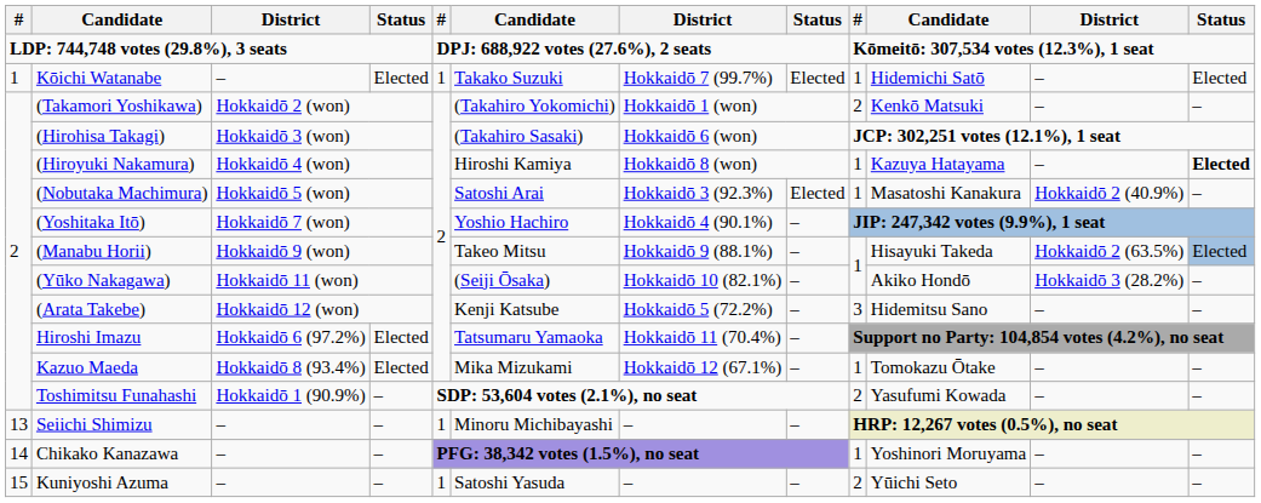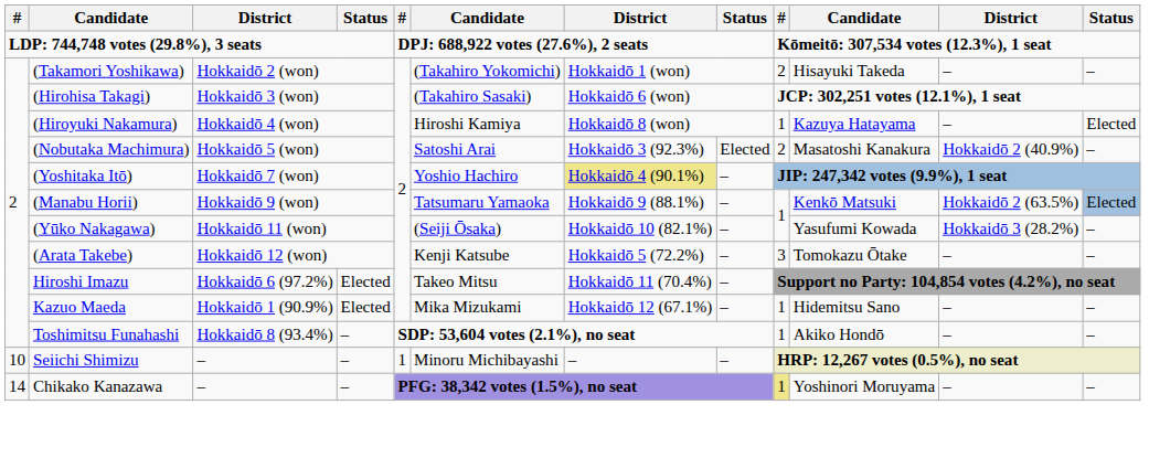- row: 1 | Kōichi Watanabe | – | Elected | 1 | Takako Suzuki | Hokkaidō 7 (99.7%) | Elected | 1 | Hidemichi Satō | – | Elected
(Takamori Yoshikawa) | column 10: Kenkō Matsuki -> Hisayuki Takeda
(Hiroyuki Nakamura) | column 12: bold -> normal
(Nobutaka Machimura) | column 9: 1 -> 2
(Yoshitaka Itō) | column 7: no background -> khaki background
(Manabu Horii) | column 6: Takeo Mitsu -> Tatsumaru Yamaoka
(Manabu Horii) | column 10: Hisayuki Takeda -> Kenkō Matsuki
(Yūko Nakagawa) | column 10: Akiko Hondō -> Yasufumi Kowada
(Arata Takebe) | column 10: Hidemitsu Sano -> Tomokazu Ōtake
Hiroshi Imazu | column 6: Tatsumaru Yamaoka -> Takeo Mitsu
Kazuo Maeda | column 3: Hokkaidō 8 (93.4%) -> Hokkaidō 1 (90.9%)
Kazuo Maeda | column 10: Tomokazu Ōtake -> Hidemitsu Sano
Toshimitsu Funahashi | column 3: Hokkaidō 1 (90.9%) -> Hokkaidō 8 (93.4%)
Toshimitsu Funahashi | column 9: 2 -> 1
Toshimitsu Funahashi | column 10: Yasufumi Kowada -> Akiko Hondō
Seiichi Shimizu | column 1: 13 -> 10
Chikako Kanazawa | column 9: no background -> khaki background
- row: 15 | Kuniyoshi Azuma | – | – | 1 | Satoshi Yasuda | – | – | 2 | Yūichi Seto | – | –
